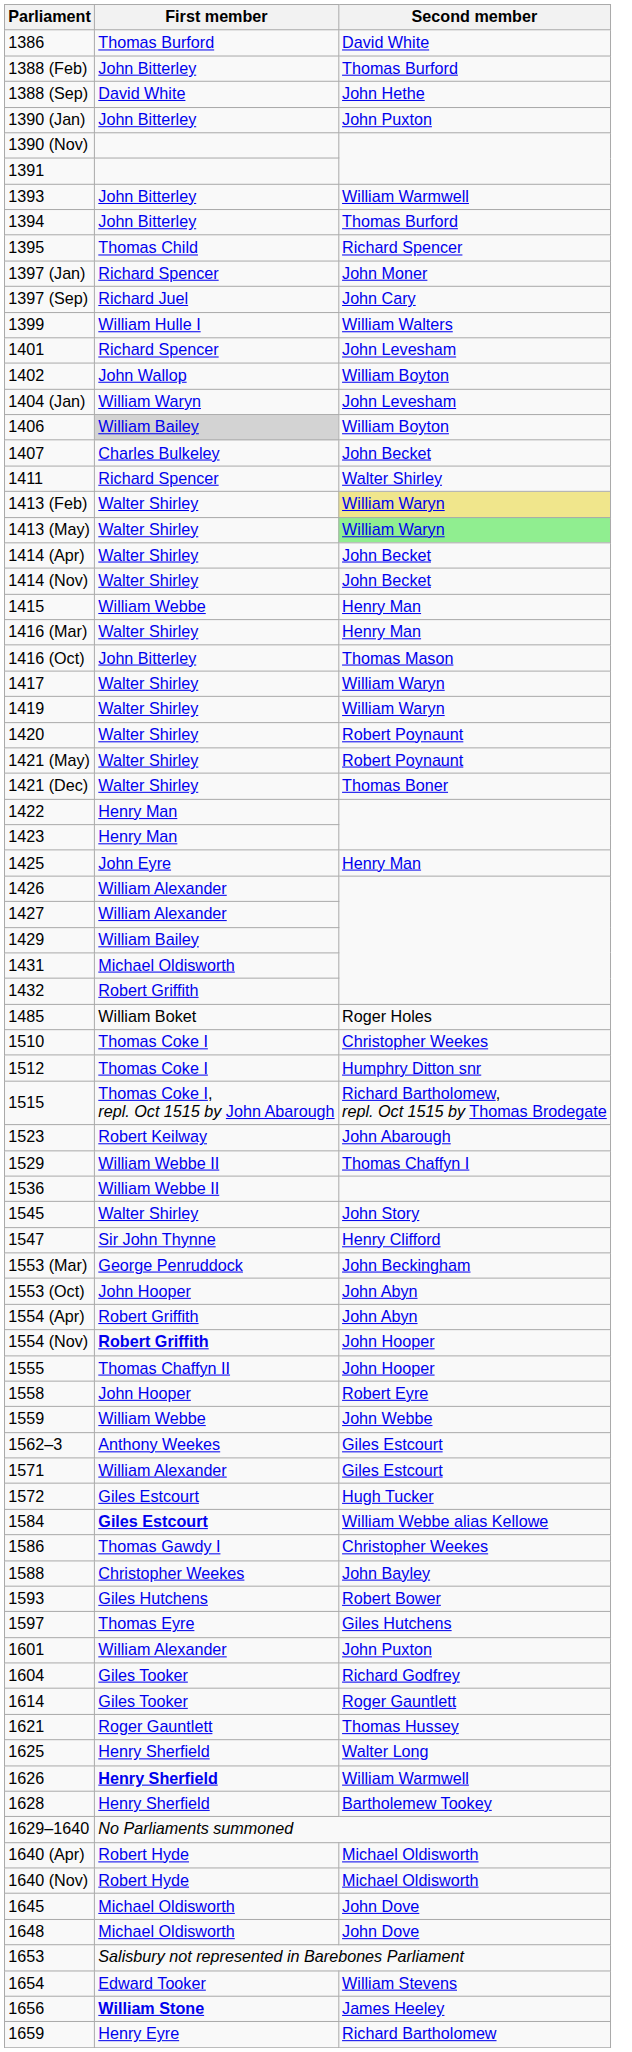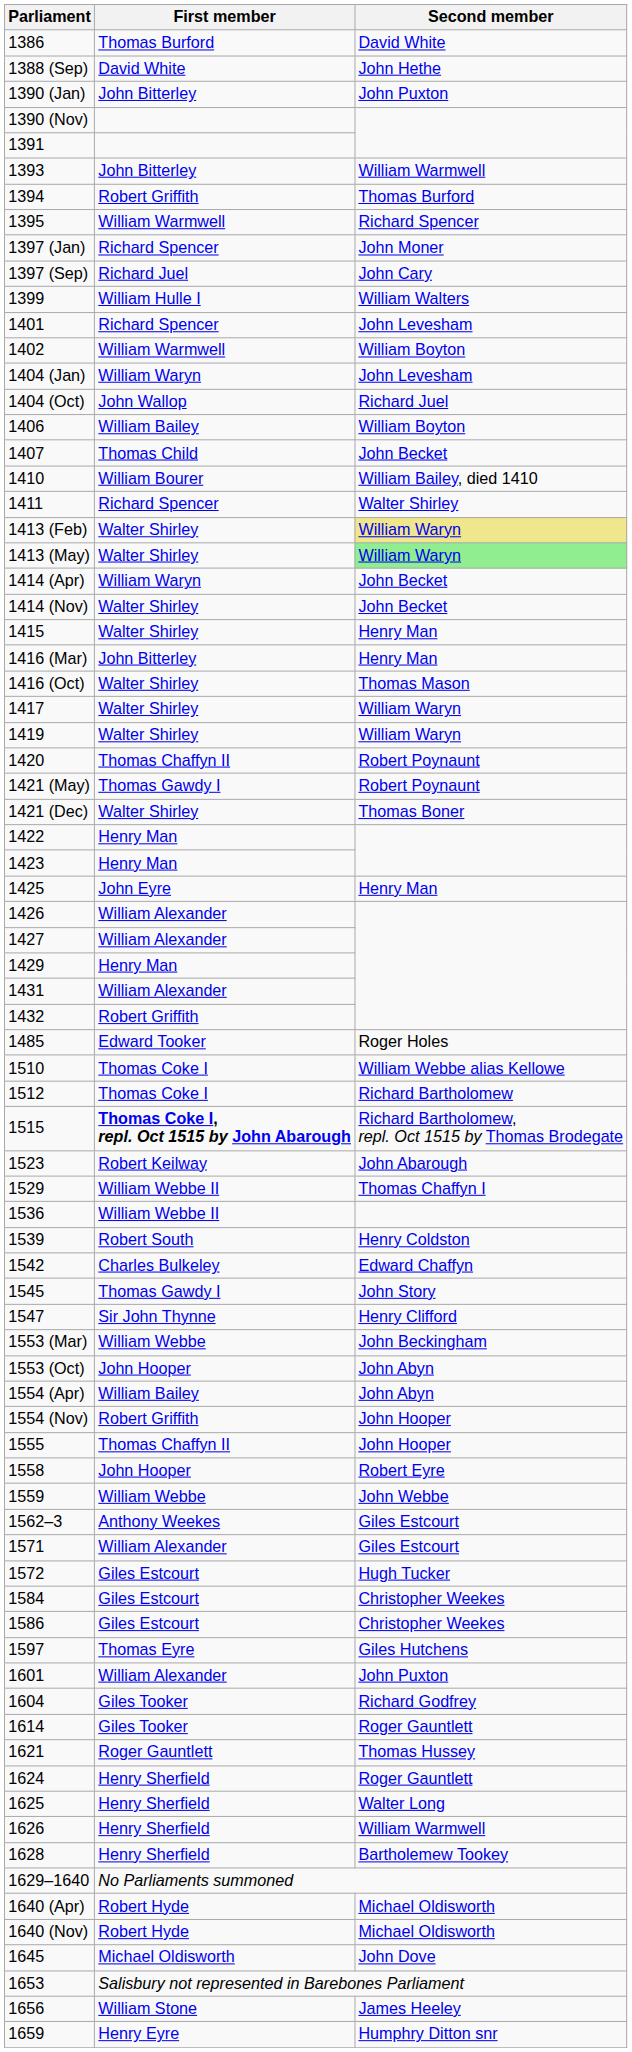- row: 1388 (Feb) | John Bitterley | Thomas Burford
1394 | First member: John Bitterley -> Robert Griffith
1395 | First member: Thomas Child -> William Warmwell
1402 | First member: John Wallop -> William Warmwell
+ row: 1404 (Oct) | John Wallop | Richard Juel
1406 | First member: lightgrey background -> no background
1407 | First member: Charles Bulkeley -> Thomas Child
+ row: 1410 | William Bourer | William Bailey, died 1410
1414 (Apr) | First member: Walter Shirley -> William Waryn
1415 | First member: William Webbe -> Walter Shirley
1416 (Mar) | First member: Walter Shirley -> John Bitterley
1416 (Oct) | First member: John Bitterley -> Walter Shirley
1420 | First member: Walter Shirley -> Thomas Chaffyn II
1421 (May) | First member: Walter Shirley -> Thomas Gawdy I
1429 | First member: William Bailey -> Henry Man
1431 | First member: Michael Oldisworth -> William Alexander
1485 | First member: William Boket -> Edward Tooker
1510 | Second member: Christopher Weekes -> William Webbe alias Kellowe
1512 | Second member: Humphry Ditton snr -> Richard Bartholomew
1515 | First member: normal -> bold
+ row: 1539 | Robert South | Henry Coldston
+ row: 1542 | Charles Bulkeley | Edward Chaffyn
1545 | First member: Walter Shirley -> Thomas Gawdy I
1553 (Mar) | First member: George Penruddock -> William Webbe
1554 (Apr) | First member: Robert Griffith -> William Bailey
1554 (Nov) | First member: bold -> normal
1584 | First member: bold -> normal
1584 | Second member: William Webbe alias Kellowe -> Christopher Weekes
1586 | First member: Thomas Gawdy I -> Giles Estcourt
- row: 1588 | Christopher Weekes | John Bayley
- row: 1593 | Giles Hutchens | Robert Bower
+ row: 1624 | Henry Sherfield | Roger Gauntlett
1626 | First member: bold -> normal
- row: 1648 | Michael Oldisworth | John Dove
- row: 1654 | Edward Tooker | William Stevens
1656 | First member: bold -> normal
1659 | Second member: Richard Bartholomew -> Humphry Ditton snr
